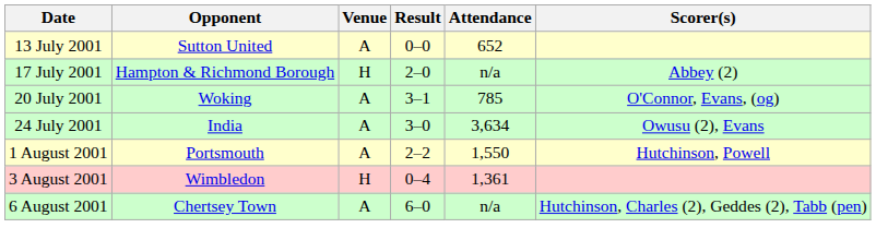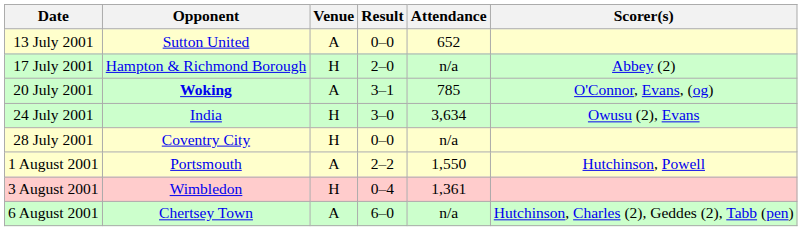20 July 2001 | Opponent: normal -> bold
24 July 2001 | Venue: A -> H
+ row: 28 July 2001 | Coventry City | H | 0–0 | n/a
